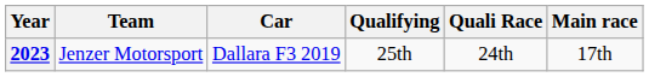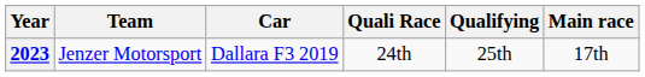columns swapped: Qualifying <-> Quali Race
